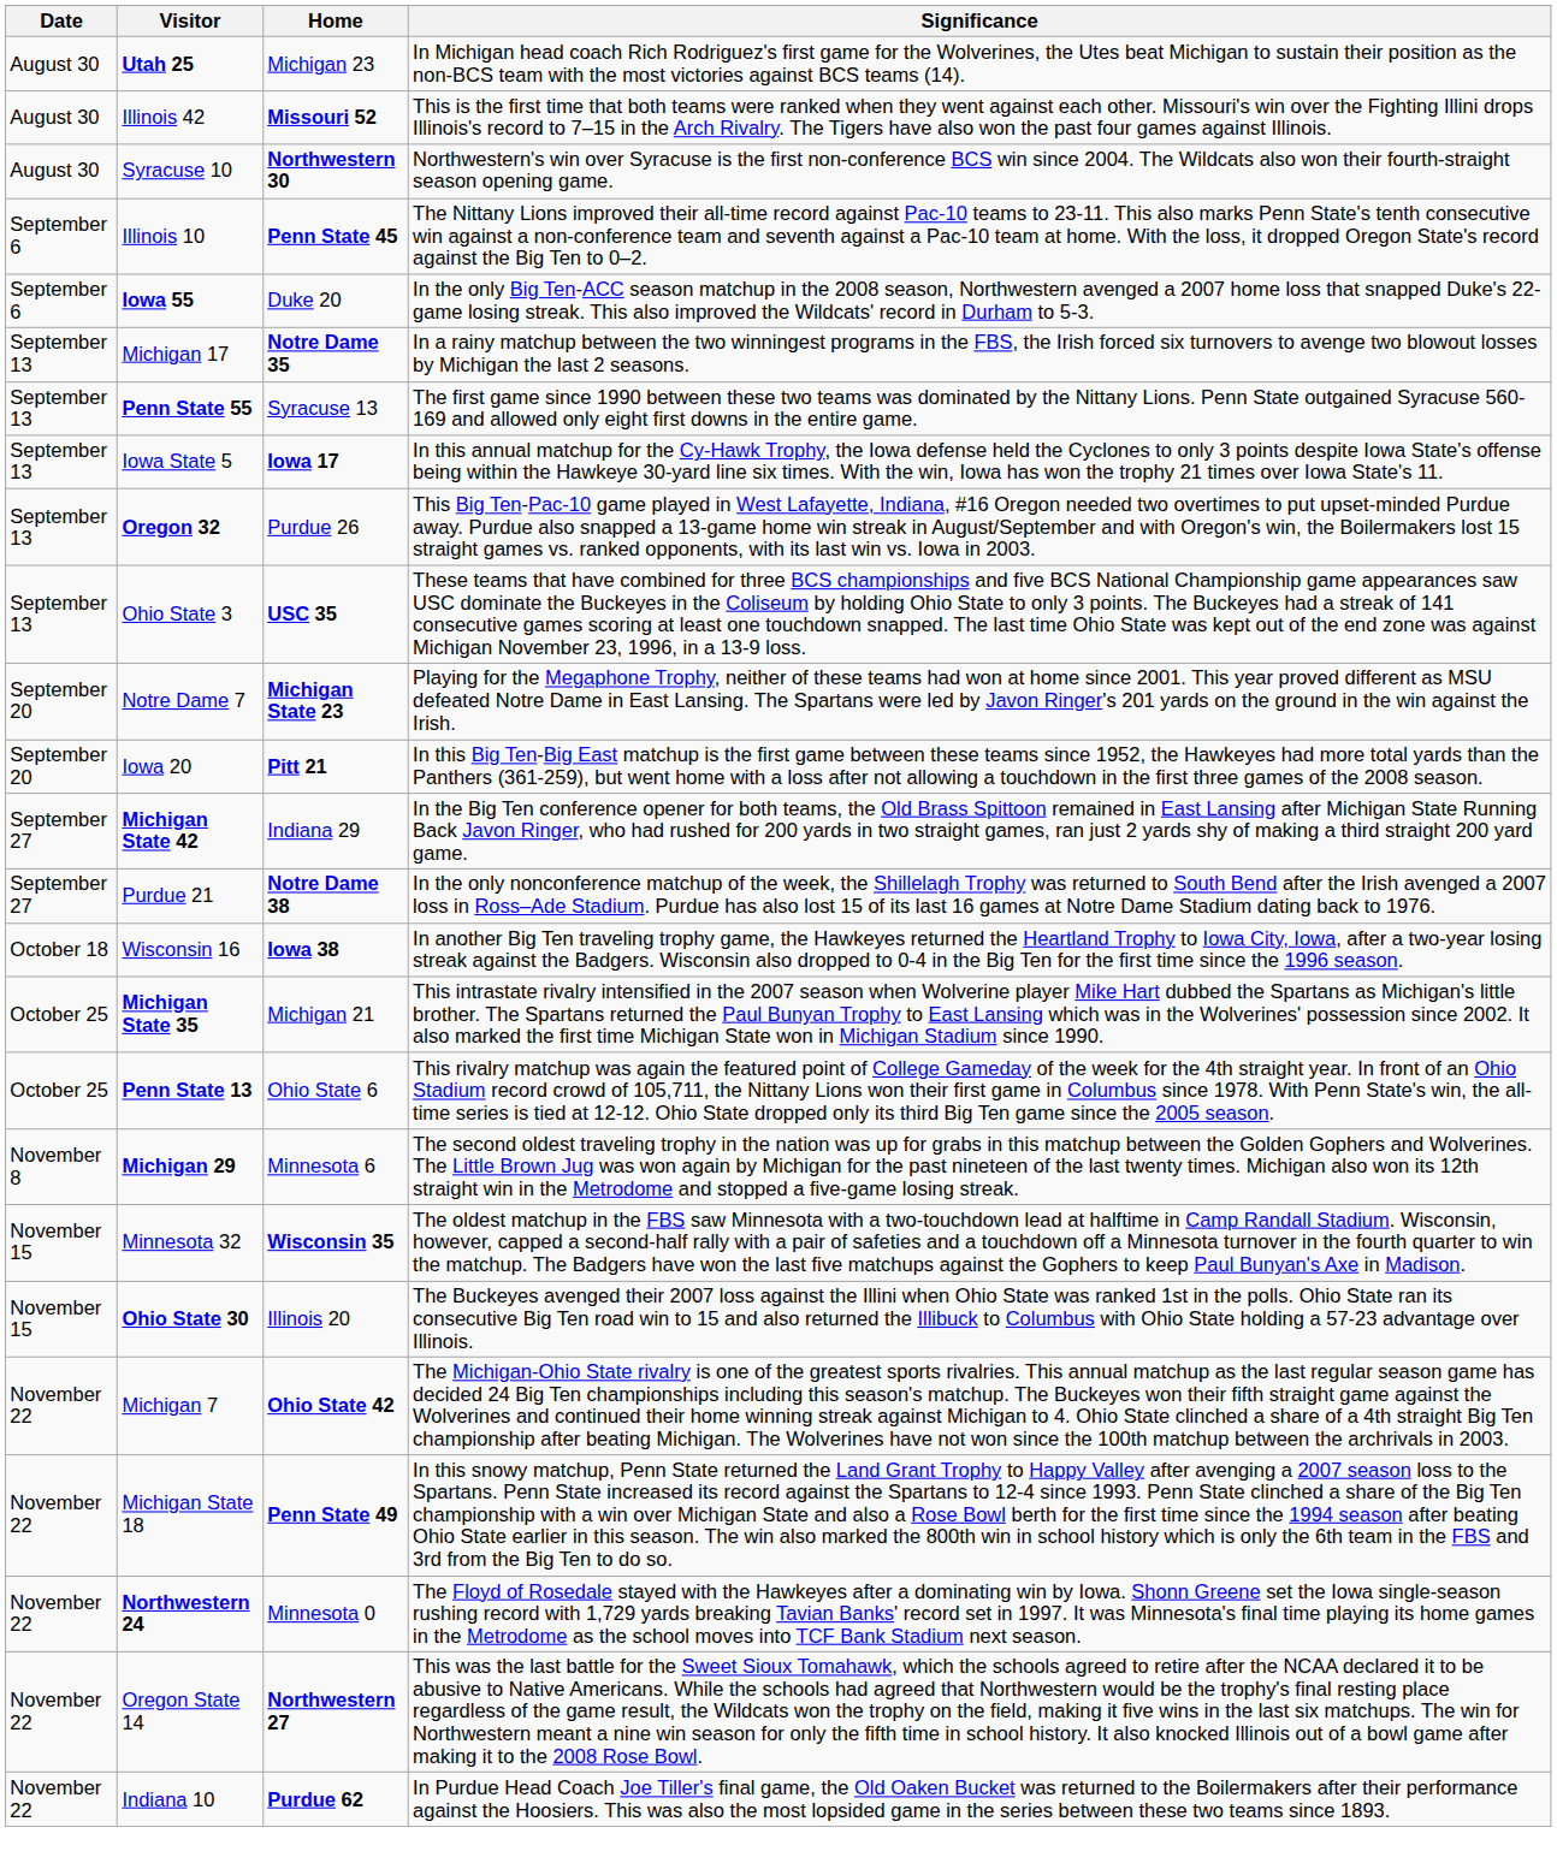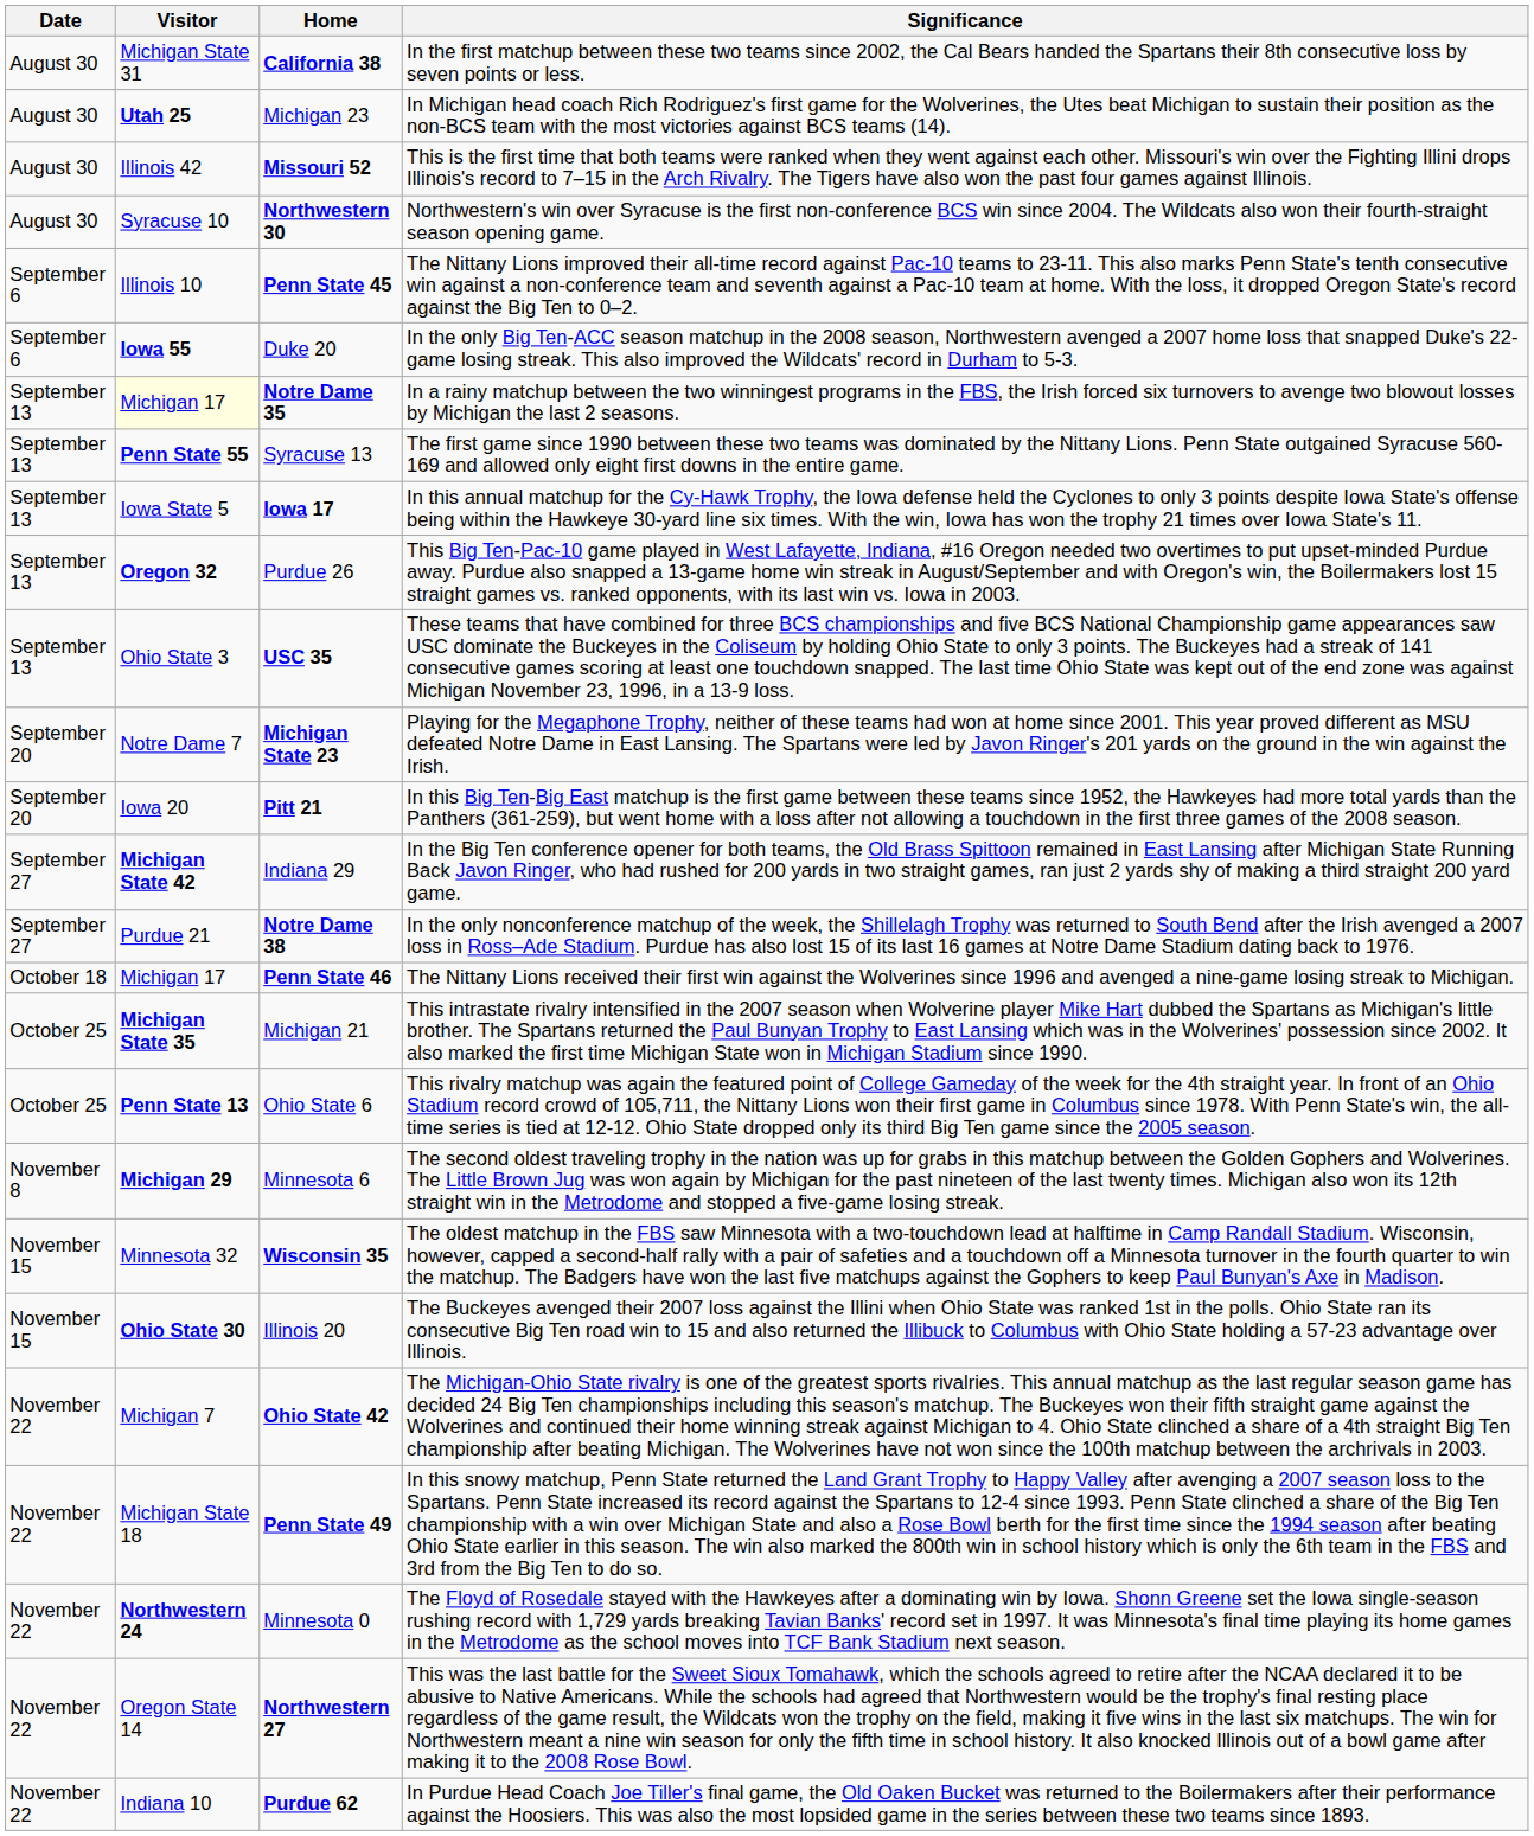+ row: August 30 | Michigan State 31 | California 38 | In the first matchup between these two teams since 2002, the Cal Bears handed the Spartans their 8th consecutive loss by seven points or less.
Notre Dame 35 | Visitor: no background -> lightyellow background
+ row: October 18 | Michigan 17 | Penn State 46 | The Nittany Lions received their first win against the Wolverines since 1996 and avenged a nine-game losing streak to Michigan.
- row: October 18 | Wisconsin 16 | Iowa 38 | In another Big Ten traveling trophy game, the Hawkeyes returned the Heartland Trophy to Iowa City, Iowa, after a two-year losing streak against the Badgers. Wisconsin also dropped to 0-4 in the Big Ten for the first time since the 1996 season.
